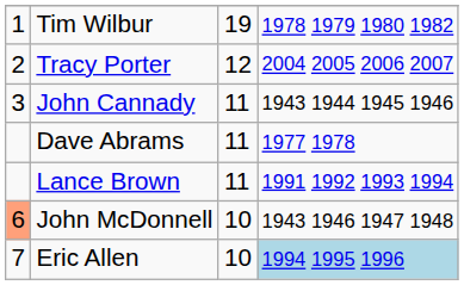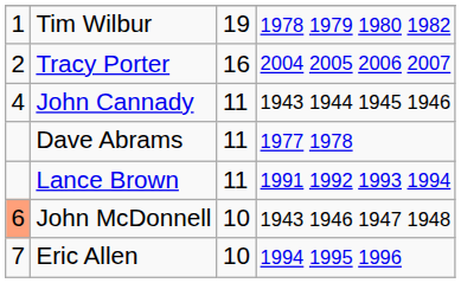Tracy Porter | column 3: 12 -> 16
John Cannady | column 1: 3 -> 4
Eric Allen | column 4: lightblue background -> no background
